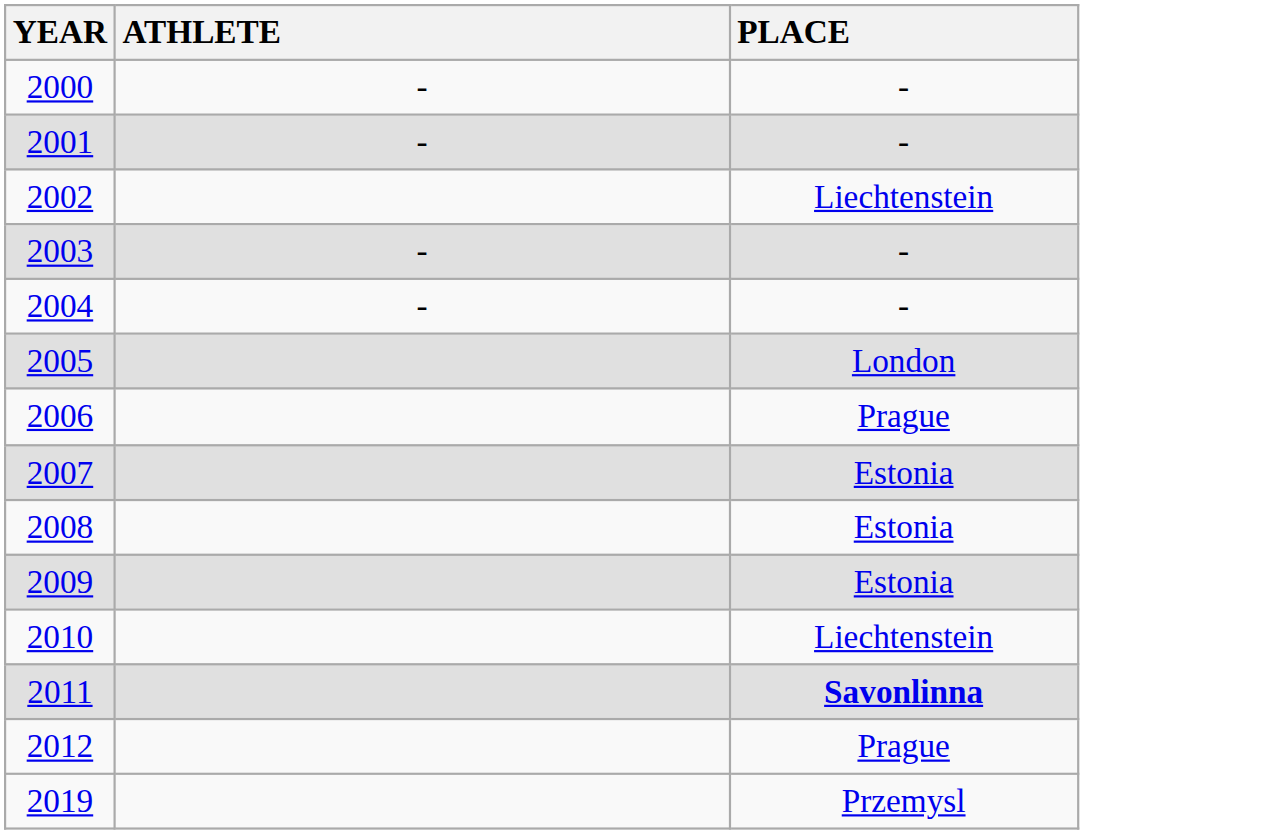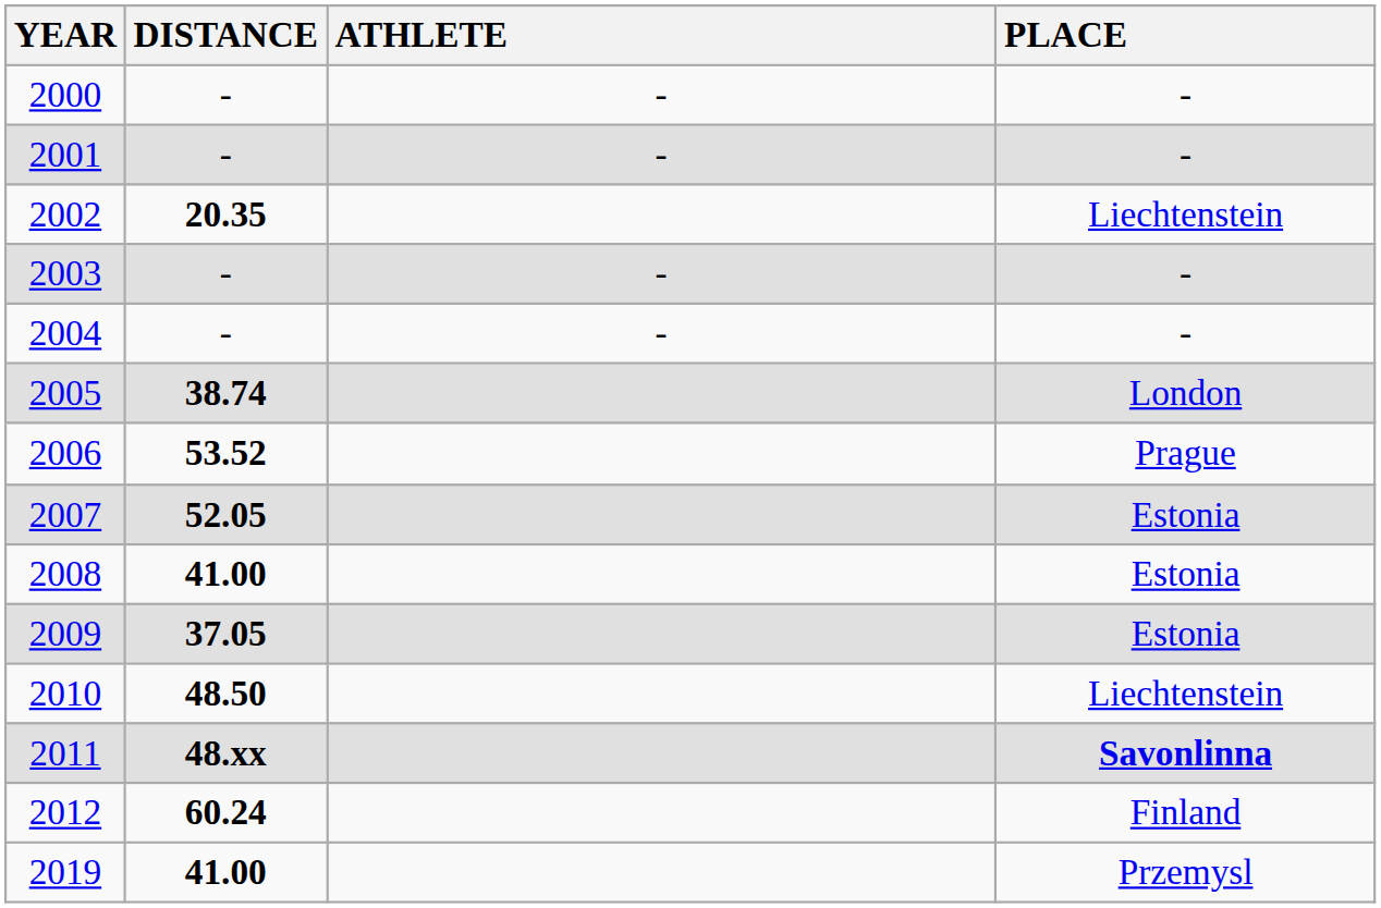+ column: DISTANCE | - | - | 20.35 | - | - | 38.74 | 53.52 | 52.05 | 41.00 | 37.05 | 48.50 | 48.xx | 60.24 | 41.00
2012 | PLACE: Prague -> Finland
